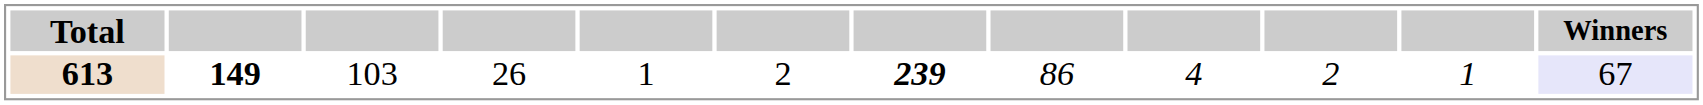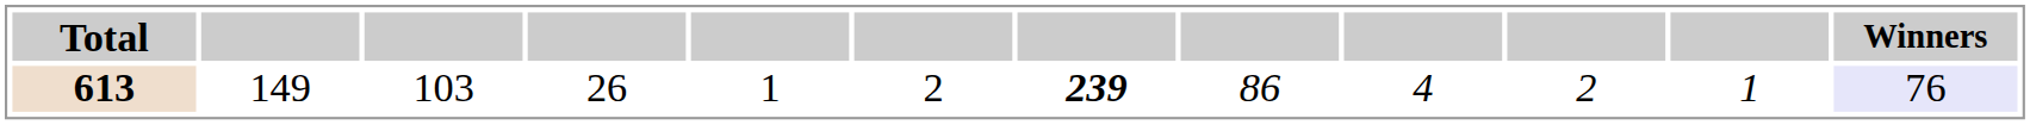613 | column 2: bold -> normal
613 | Winners: 67 -> 76
